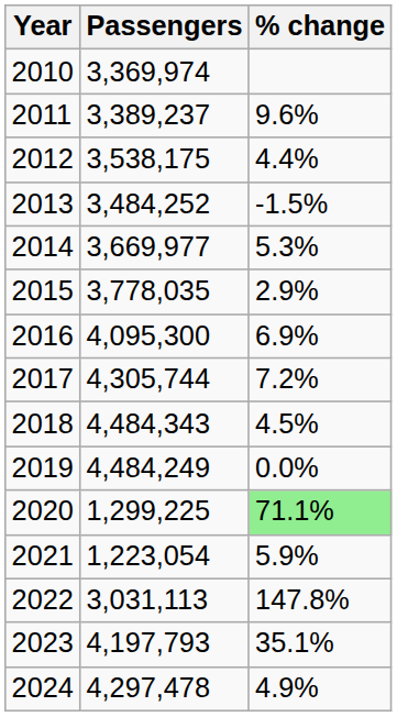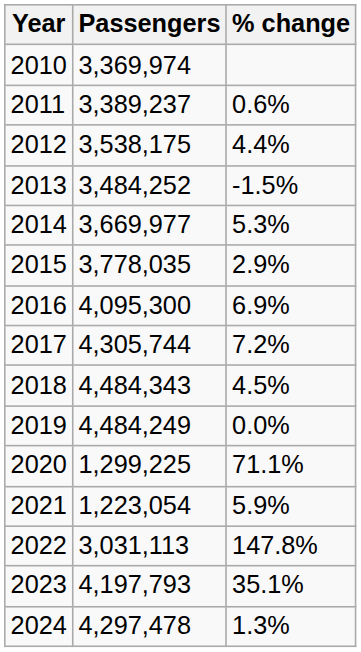2011 | % change: 9.6% -> 0.6%
2020 | % change: lightgreen background -> no background
2024 | % change: 4.9% -> 1.3%
